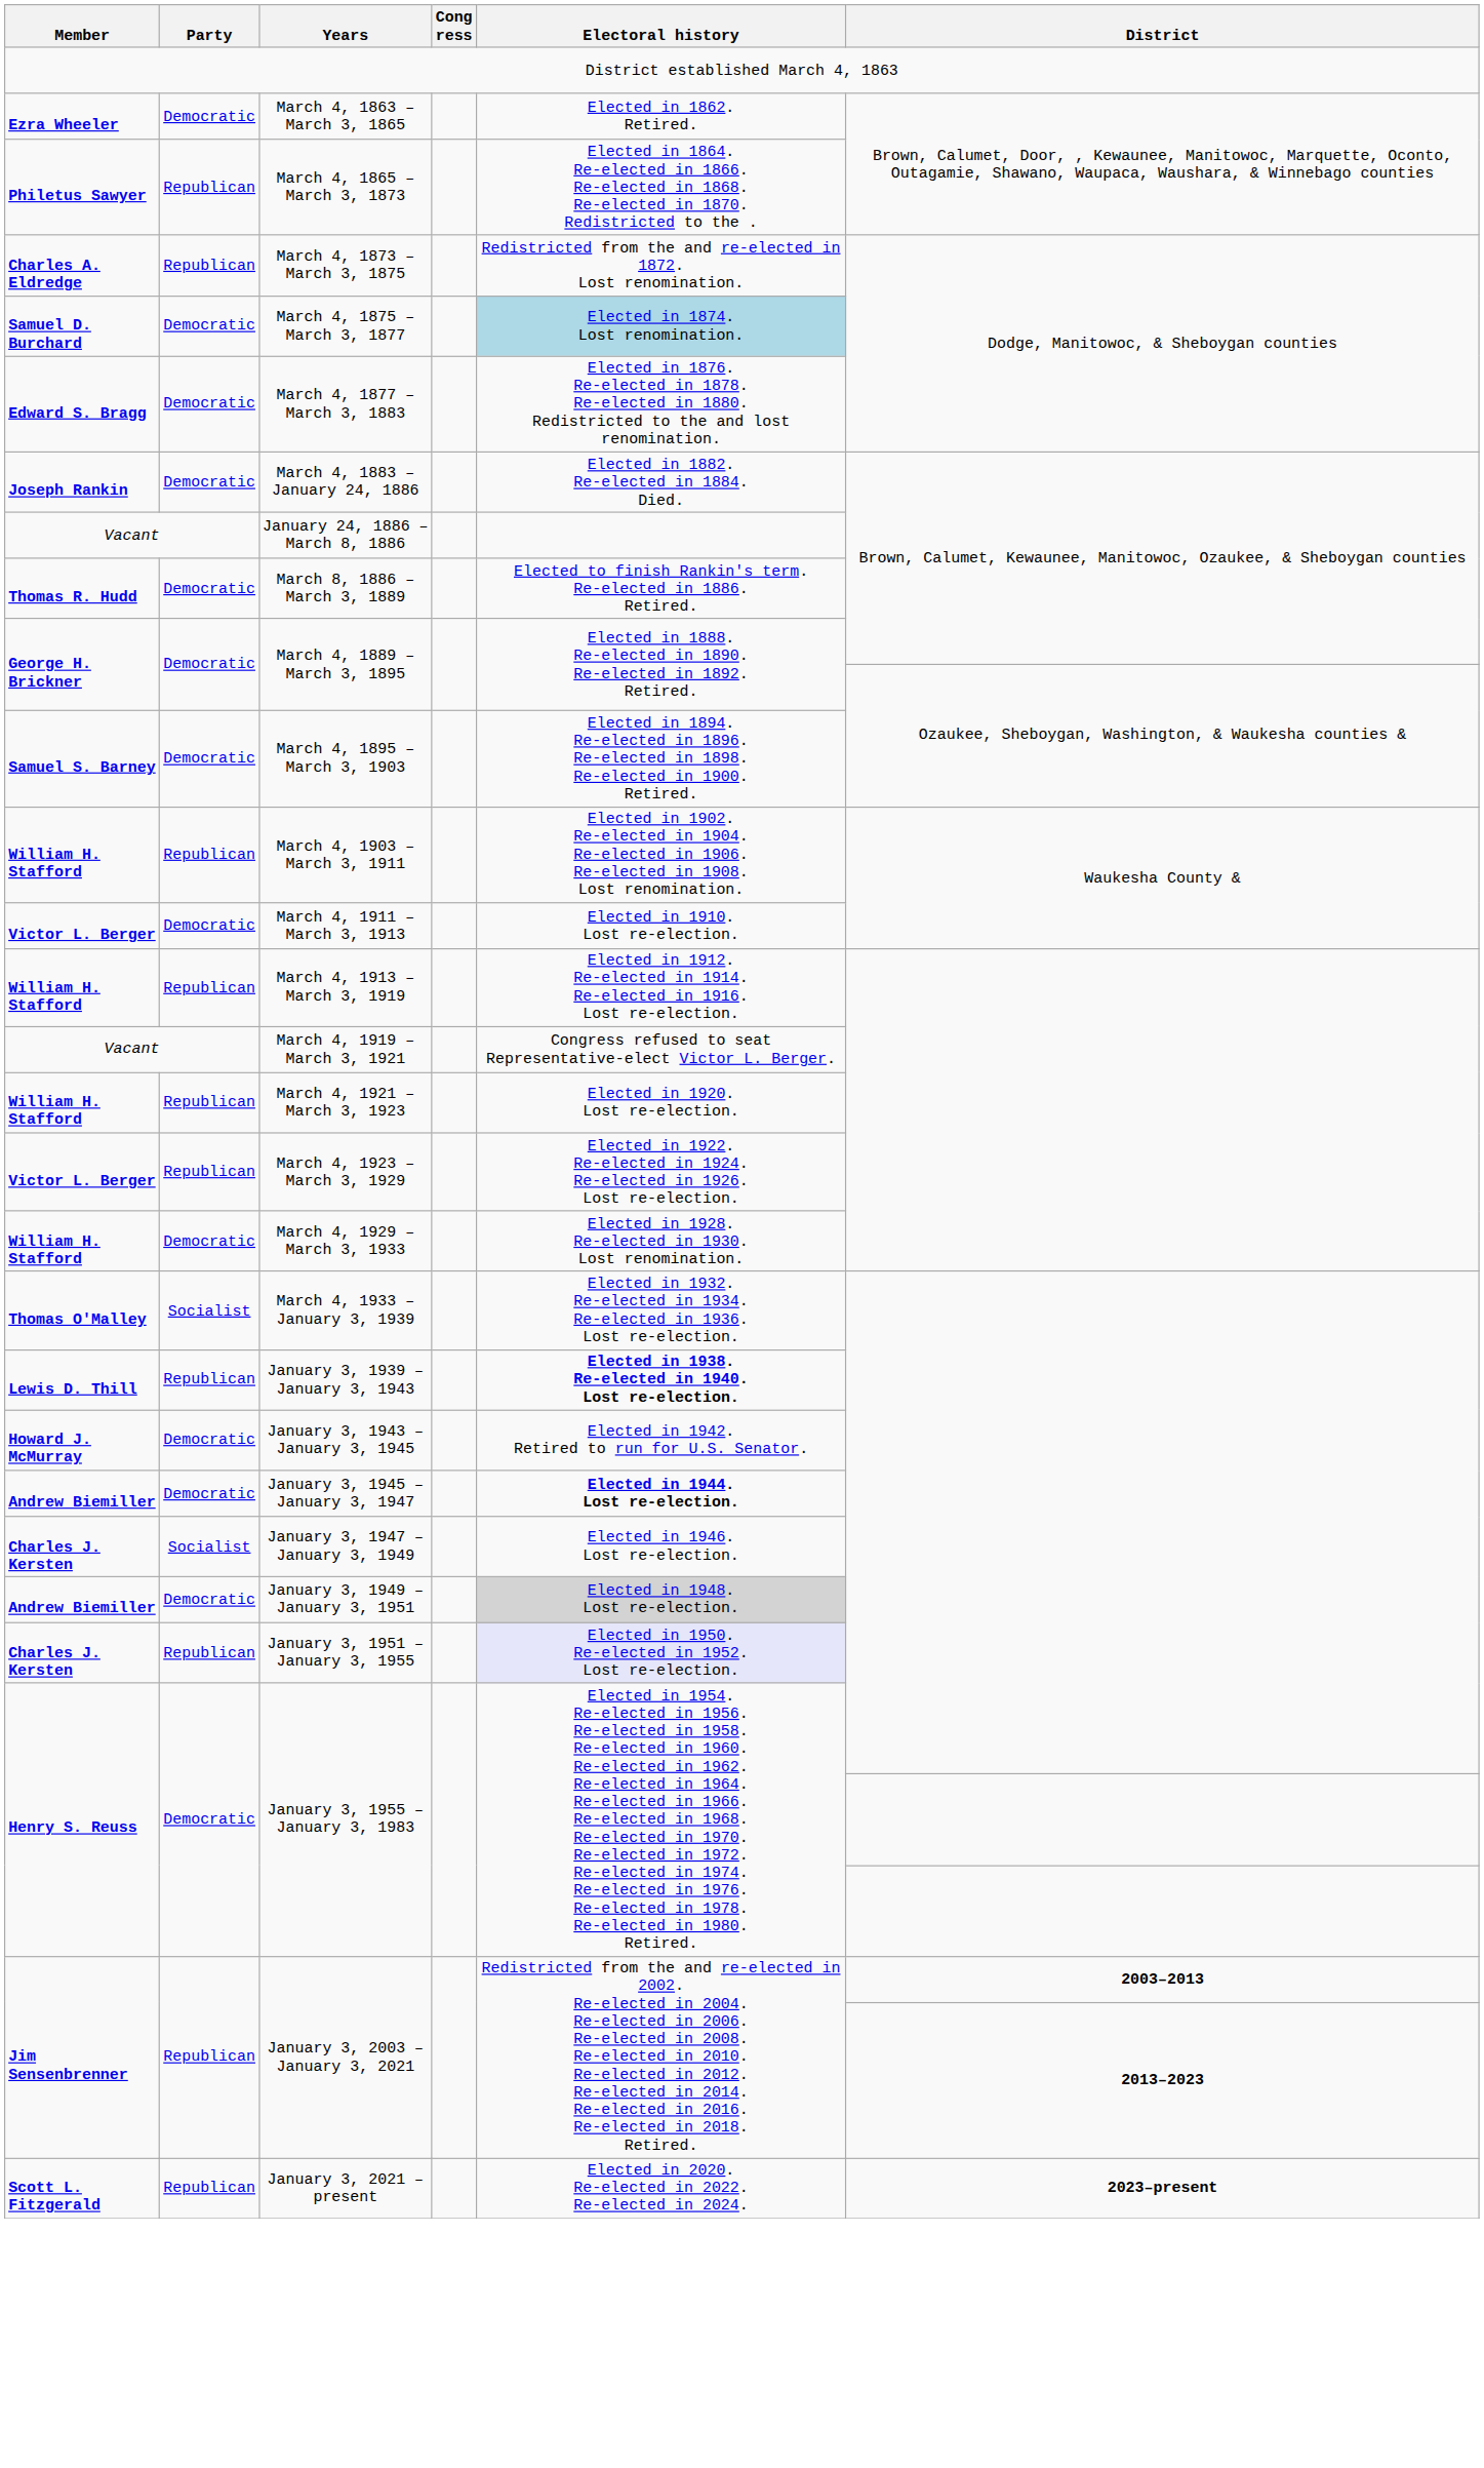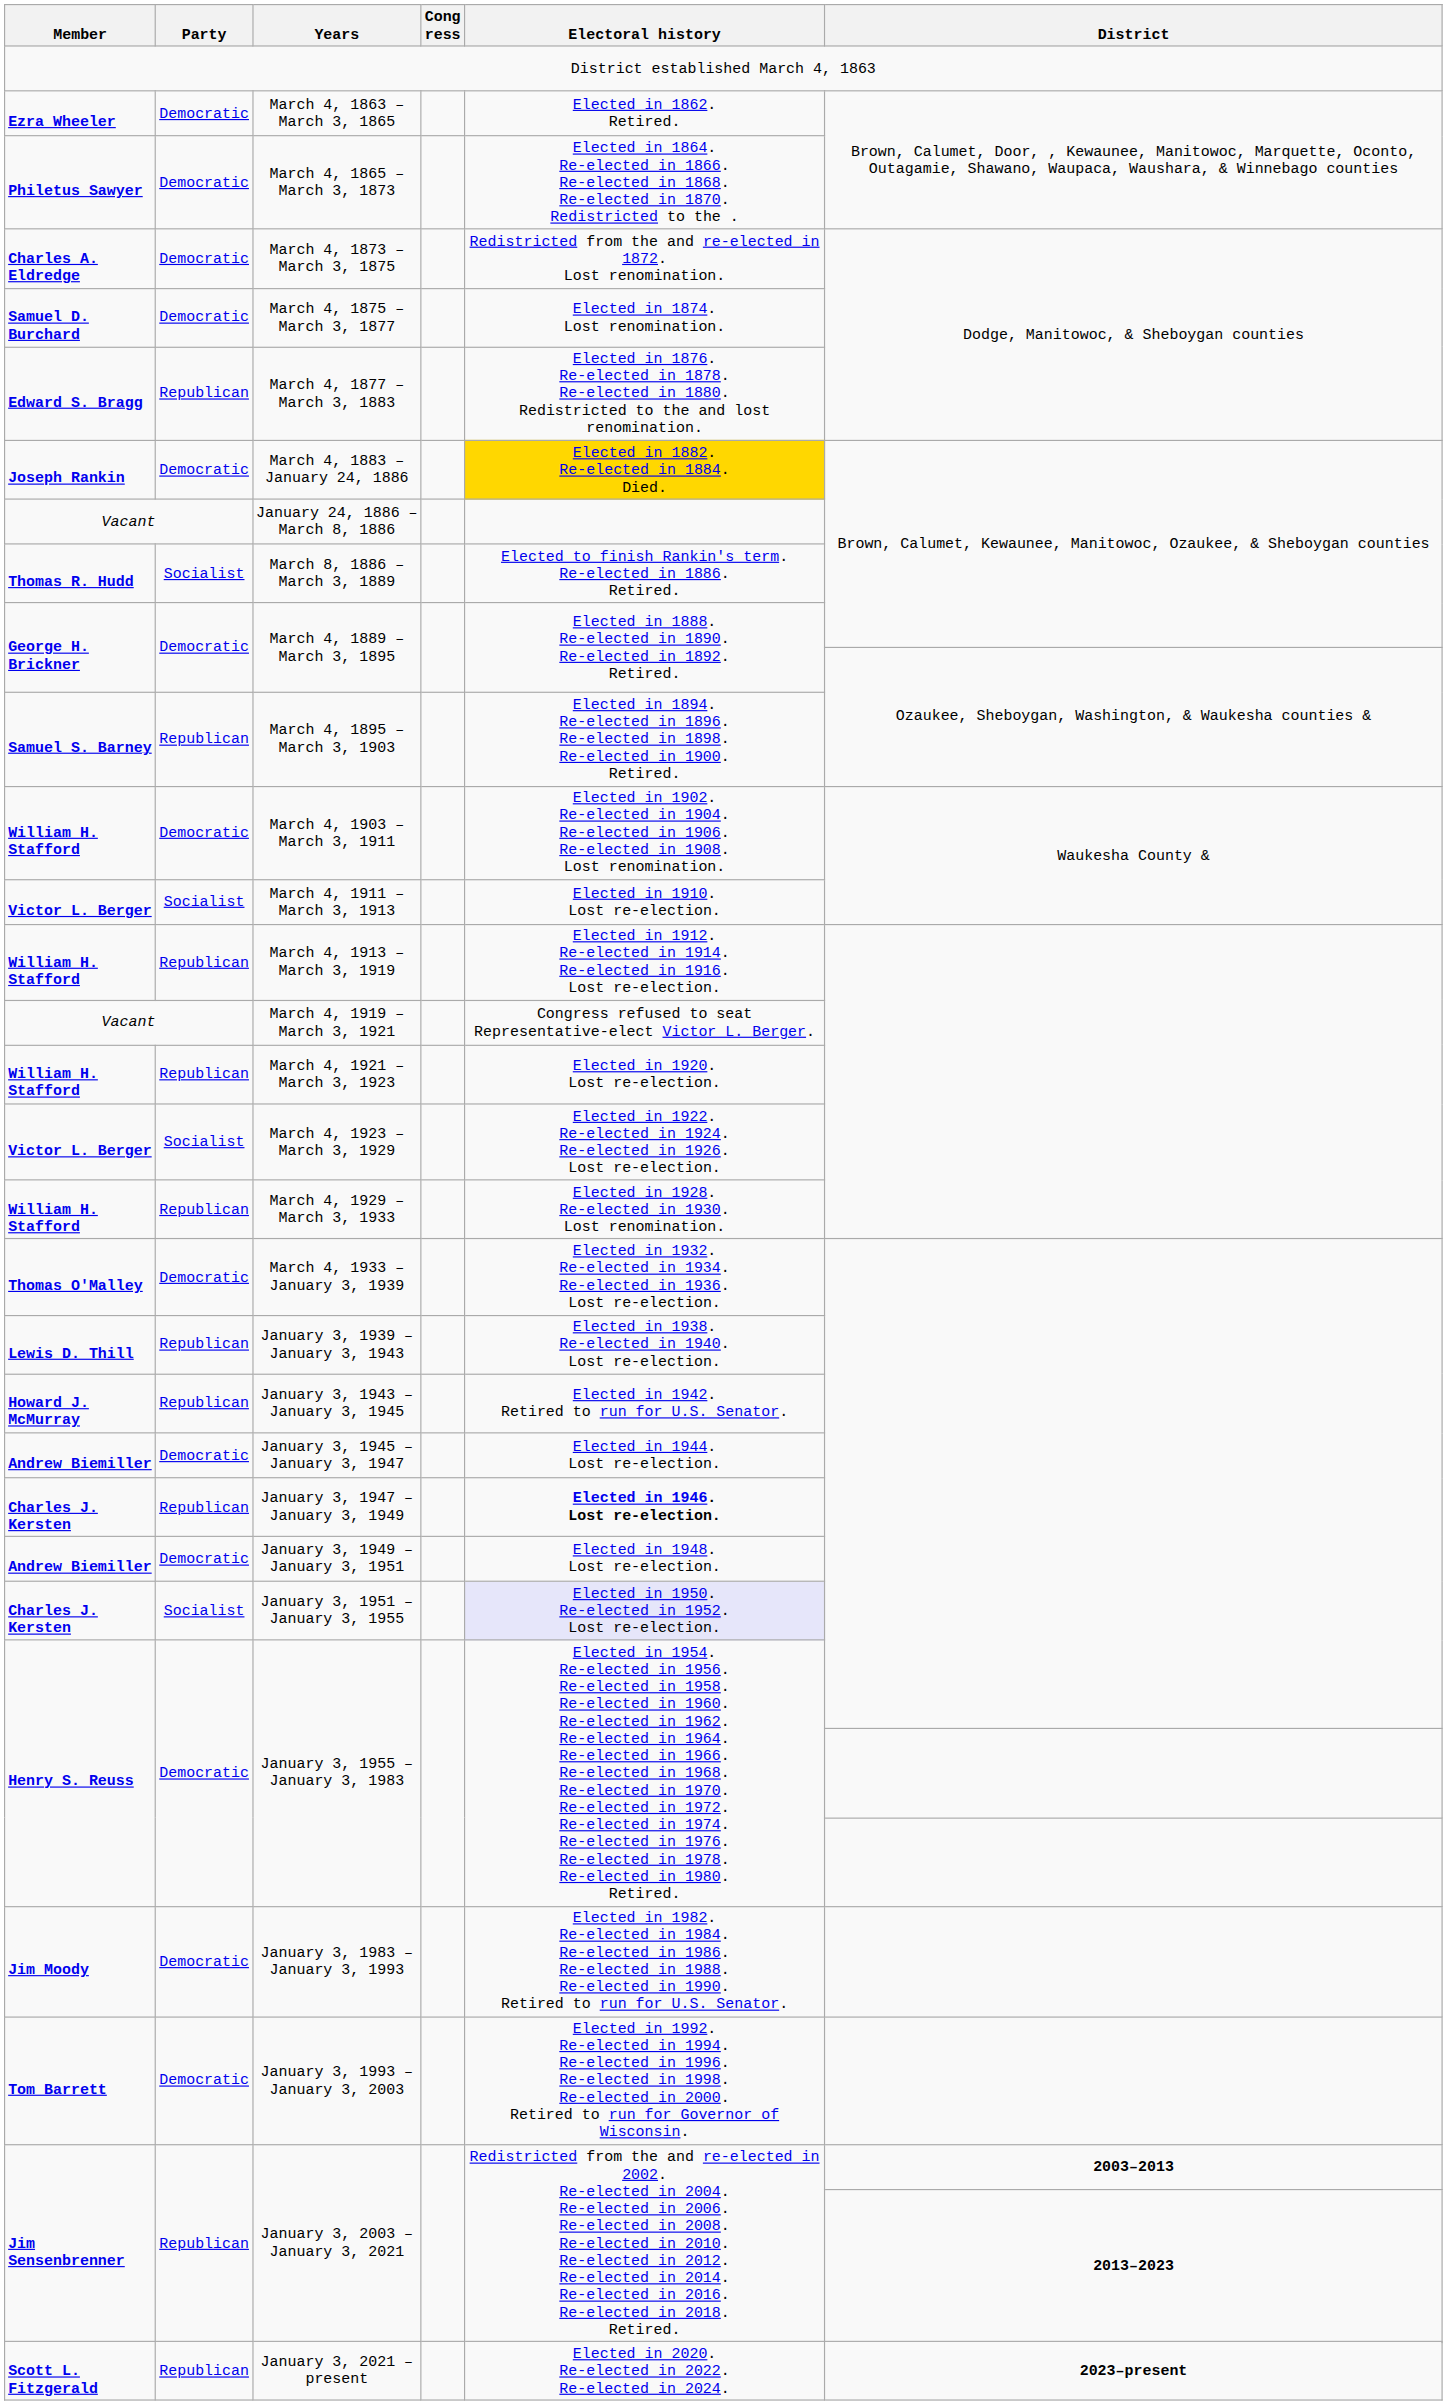March 4, 1865 – March 3, 1873 | Party: Republican -> Democratic
March 4, 1873 – March 3, 1875 | Party: Republican -> Democratic
March 4, 1875 – March 3, 1877 | Electoral history: lightblue background -> no background
March 4, 1877 – March 3, 1883 | Party: Democratic -> Republican
March 4, 1883 – January 24, 1886 | Electoral history: no background -> gold background
March 8, 1886 – March 3, 1889 | Party: Democratic -> Socialist
March 4, 1895 – March 3, 1903 | Party: Democratic -> Republican
March 4, 1903 – March 3, 1911 | Party: Republican -> Democratic
March 4, 1911 – March 3, 1913 | Party: Democratic -> Socialist
March 4, 1923 – March 3, 1929 | Party: Republican -> Socialist
March 4, 1929 – March 3, 1933 | Party: Democratic -> Republican
March 4, 1933 – January 3, 1939 | Party: Socialist -> Democratic
January 3, 1939 – January 3, 1943 | Electoral history: bold -> normal
January 3, 1943 – January 3, 1945 | Party: Democratic -> Republican
January 3, 1945 – January 3, 1947 | Electoral history: bold -> normal
January 3, 1947 – January 3, 1949 | Party: Socialist -> Republican
January 3, 1947 – January 3, 1949 | Electoral history: normal -> bold
January 3, 1949 – January 3, 1951 | Electoral history: lightgrey background -> no background
January 3, 1951 – January 3, 1955 | Party: Republican -> Socialist
+ row: Jim Moody | Democratic | January 3, 1983 – January 3, 1993 | Elected in 1982. Re-elected in 1984. Re-elected in 1986. Re-elected in 1988. Re-elected in 1990. Retired to run for U.S. Senator.
+ row: Tom Barrett | Democratic | January 3, 1993 – January 3, 2003 | Elected in 1992. Re-elected in 1994. Re-elected in 1996. Re-elected in 1998. Re-elected in 2000. Retired to run for Governor of Wisconsin.
